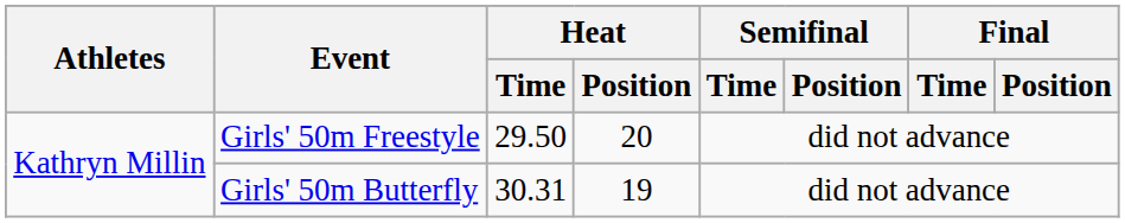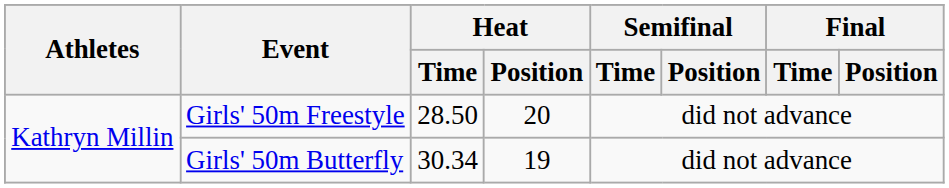Girls' 50m Freestyle | Heat / Time: 29.50 -> 28.50
Girls' 50m Butterfly | Heat / Time: 30.31 -> 30.34
